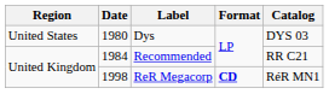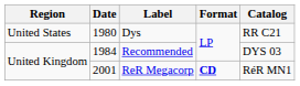Dys | Catalog: DYS 03 -> RR C21
Recommended | Catalog: RR C21 -> DYS 03
ReR Megacorp | Date: 1998 -> 2001
